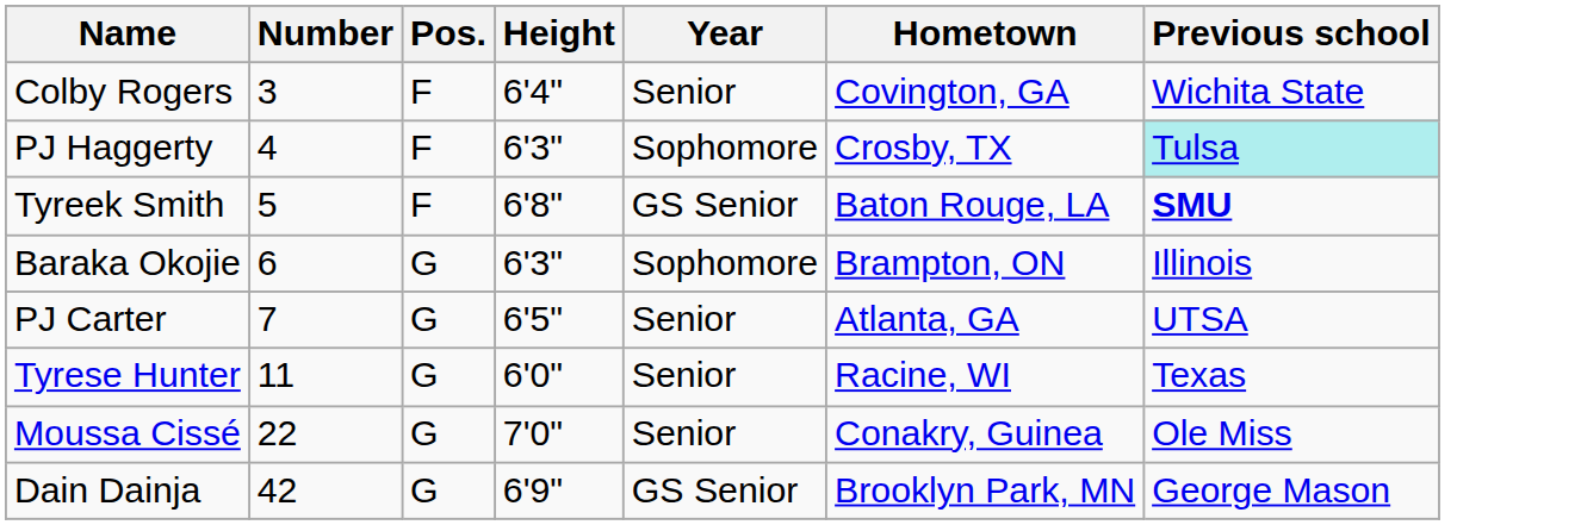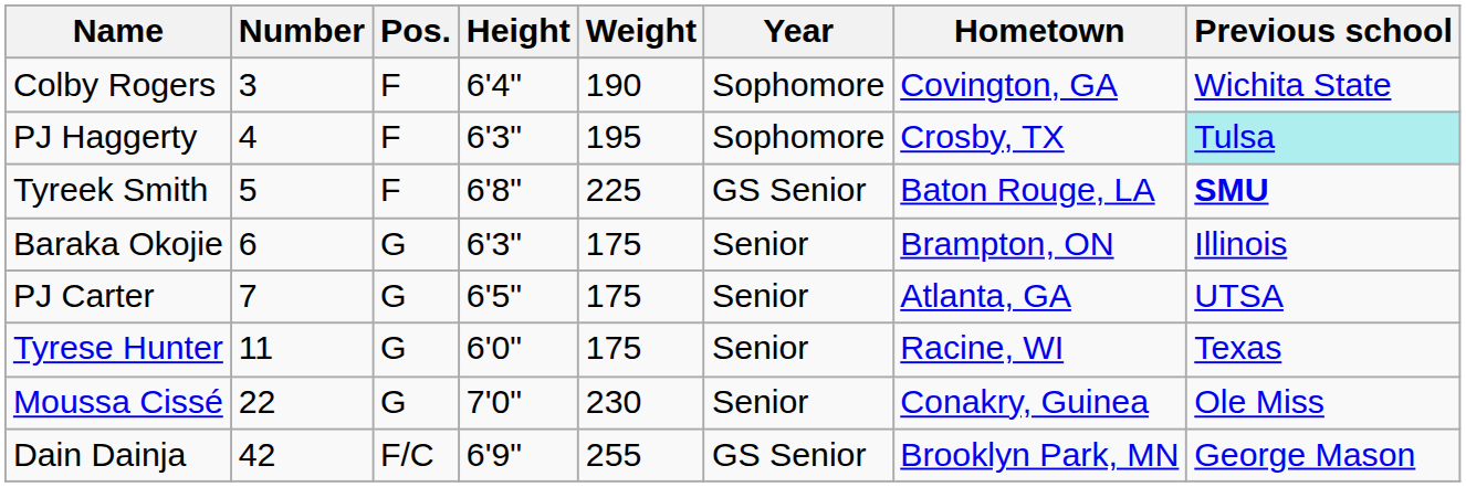+ column: Weight | 190 | 195 | 225 | 175 | 175 | 175 | 230 | 255
Colby Rogers | Year: Senior -> Sophomore
Baraka Okojie | Year: Sophomore -> Senior
Dain Dainja | Pos.: G -> F/C
